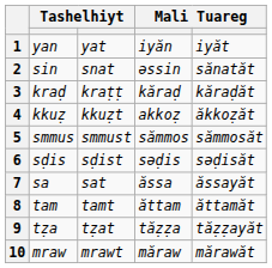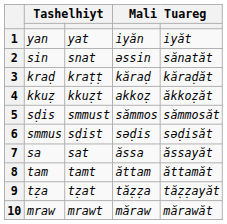5 | column 2: smmus -> sḍis
6 | column 2: sḍis -> smmus
